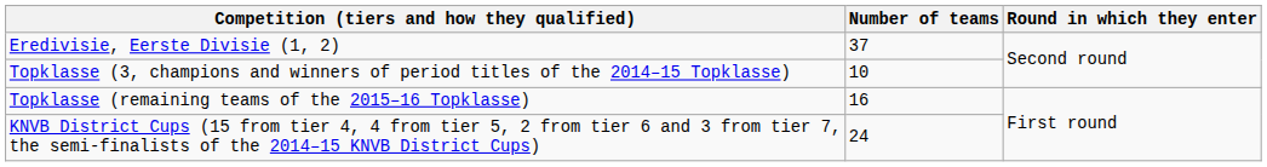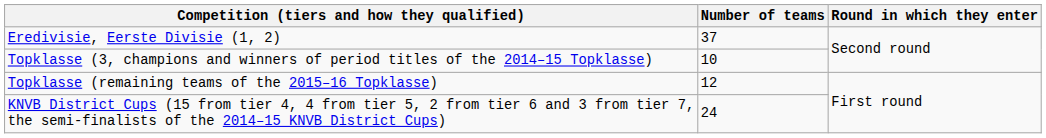Topklasse (remaining teams of the 2015–16 Topklasse) | Number of teams: 16 -> 12
